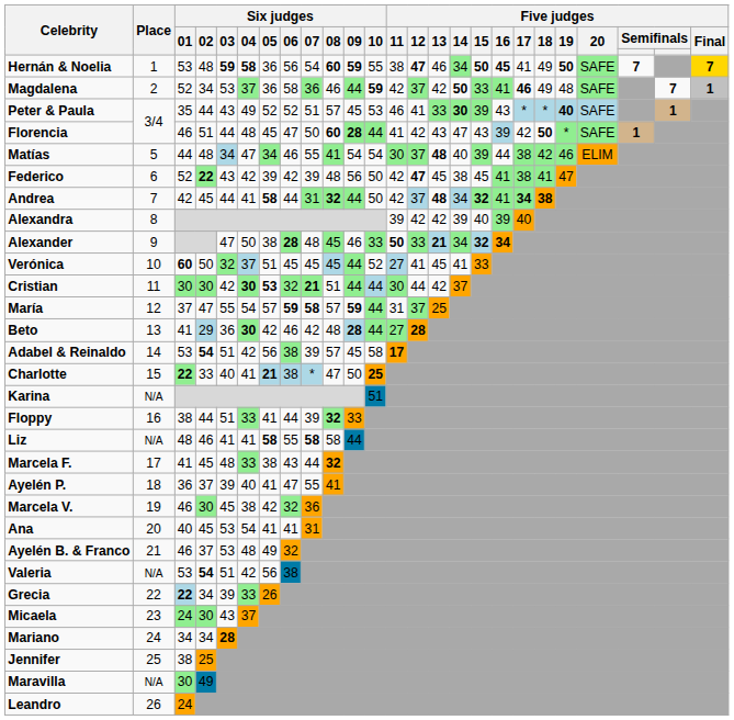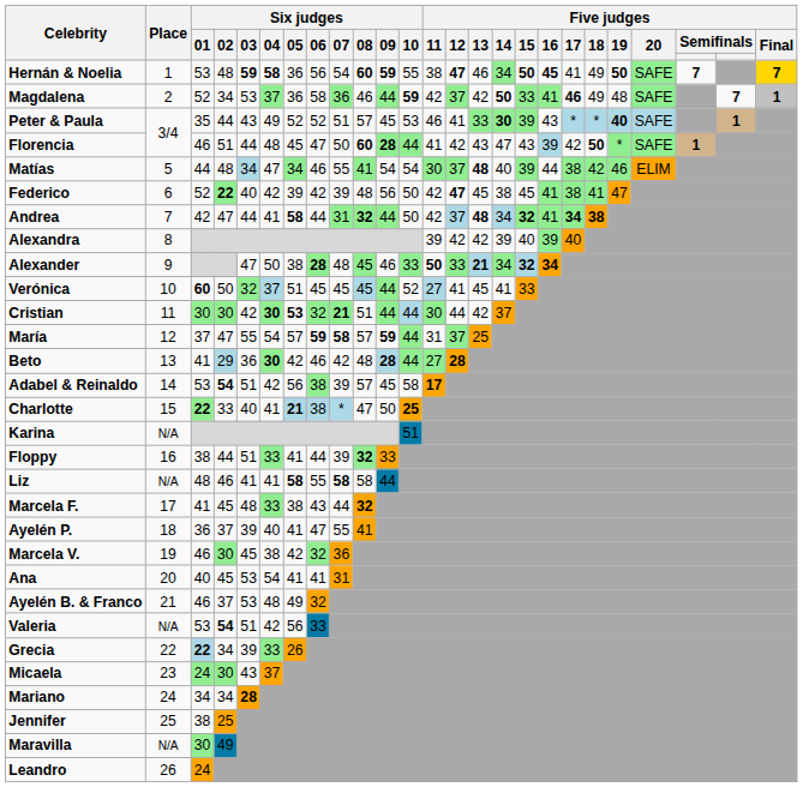Federico | Six judges / 03: 43 -> 40
Andrea | Six judges / 02: 45 -> 47
Valeria | Six judges / 06: 38 -> 33
